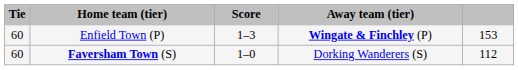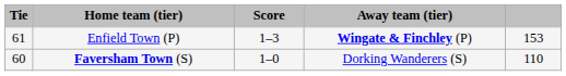Enfield Town (P) | Tie: 60 -> 61
Faversham Town (S) | column 5: 112 -> 110
